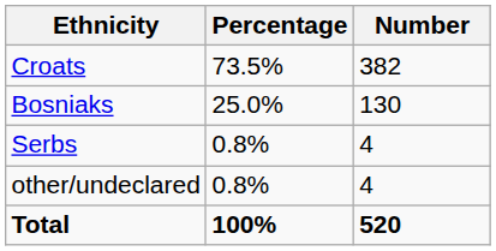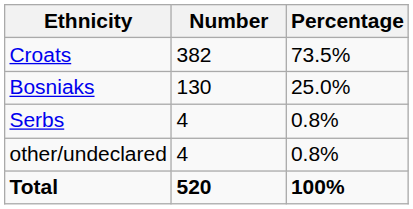columns swapped: Number <-> Percentage
